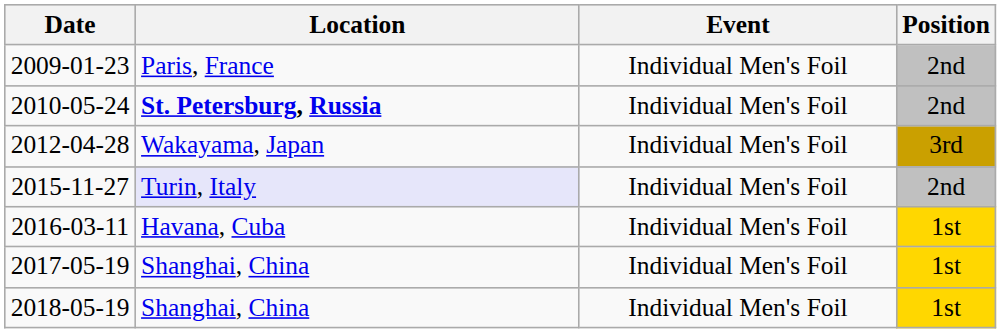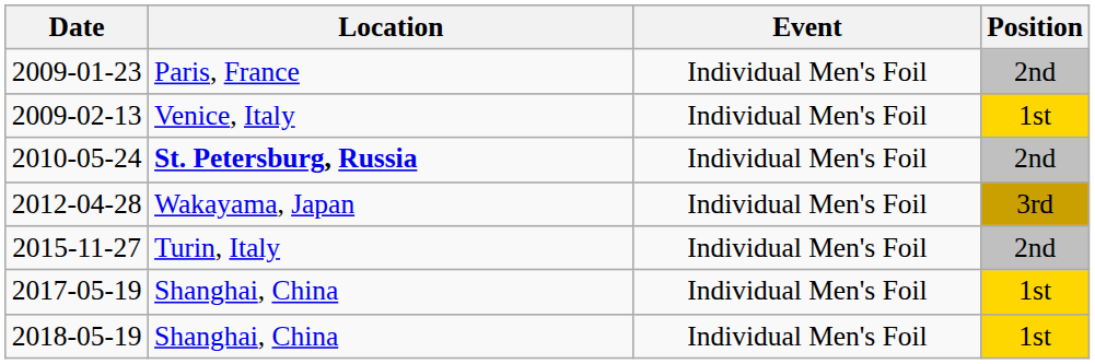+ row: 2009-02-13 | Venice, Italy | Individual Men's Foil | 1st
2015-11-27 | Location: lavender background -> no background
- row: 2016-03-11 | Havana, Cuba | Individual Men's Foil | 1st
